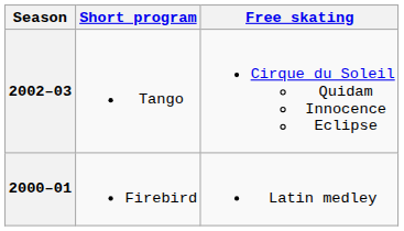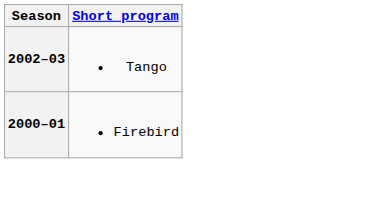- column: Free skating | Cirque du Soleil Quidam Innocence Eclipse | Latin medley
